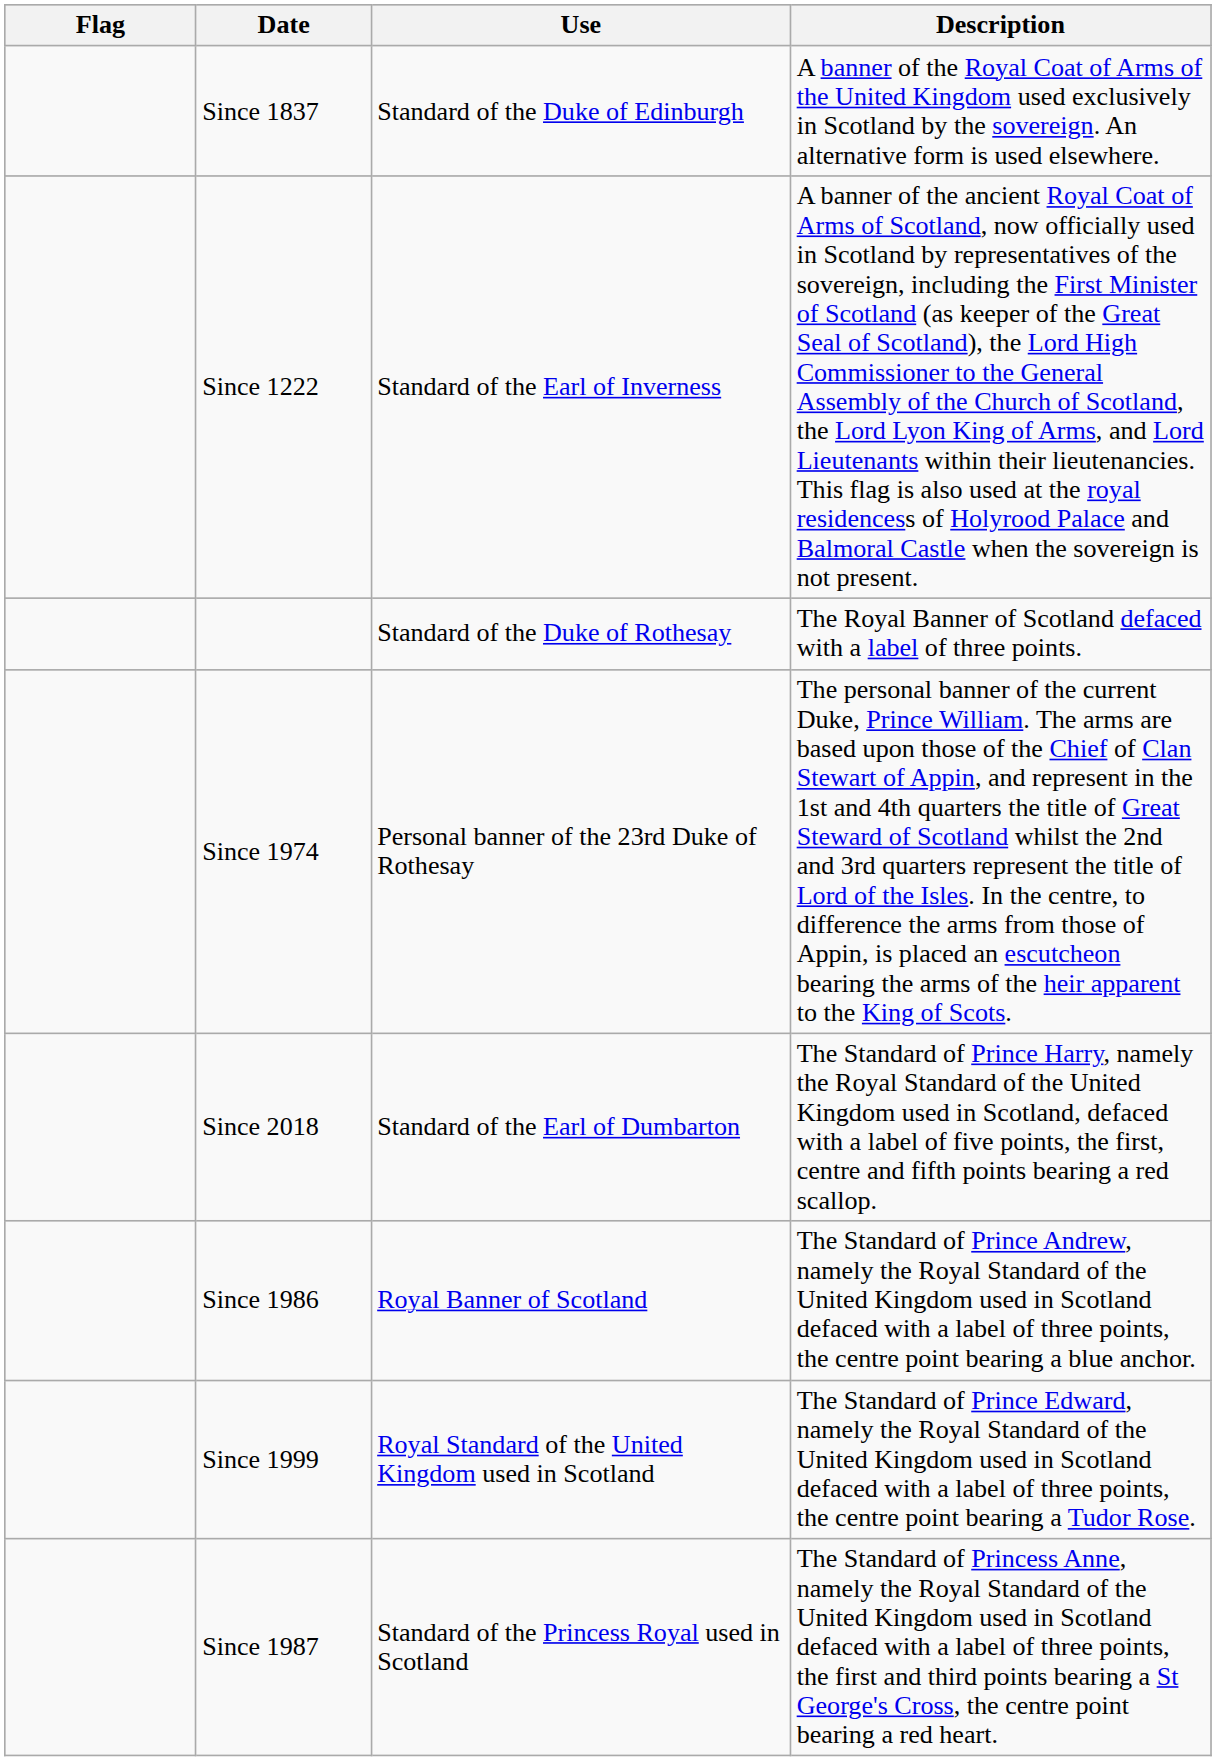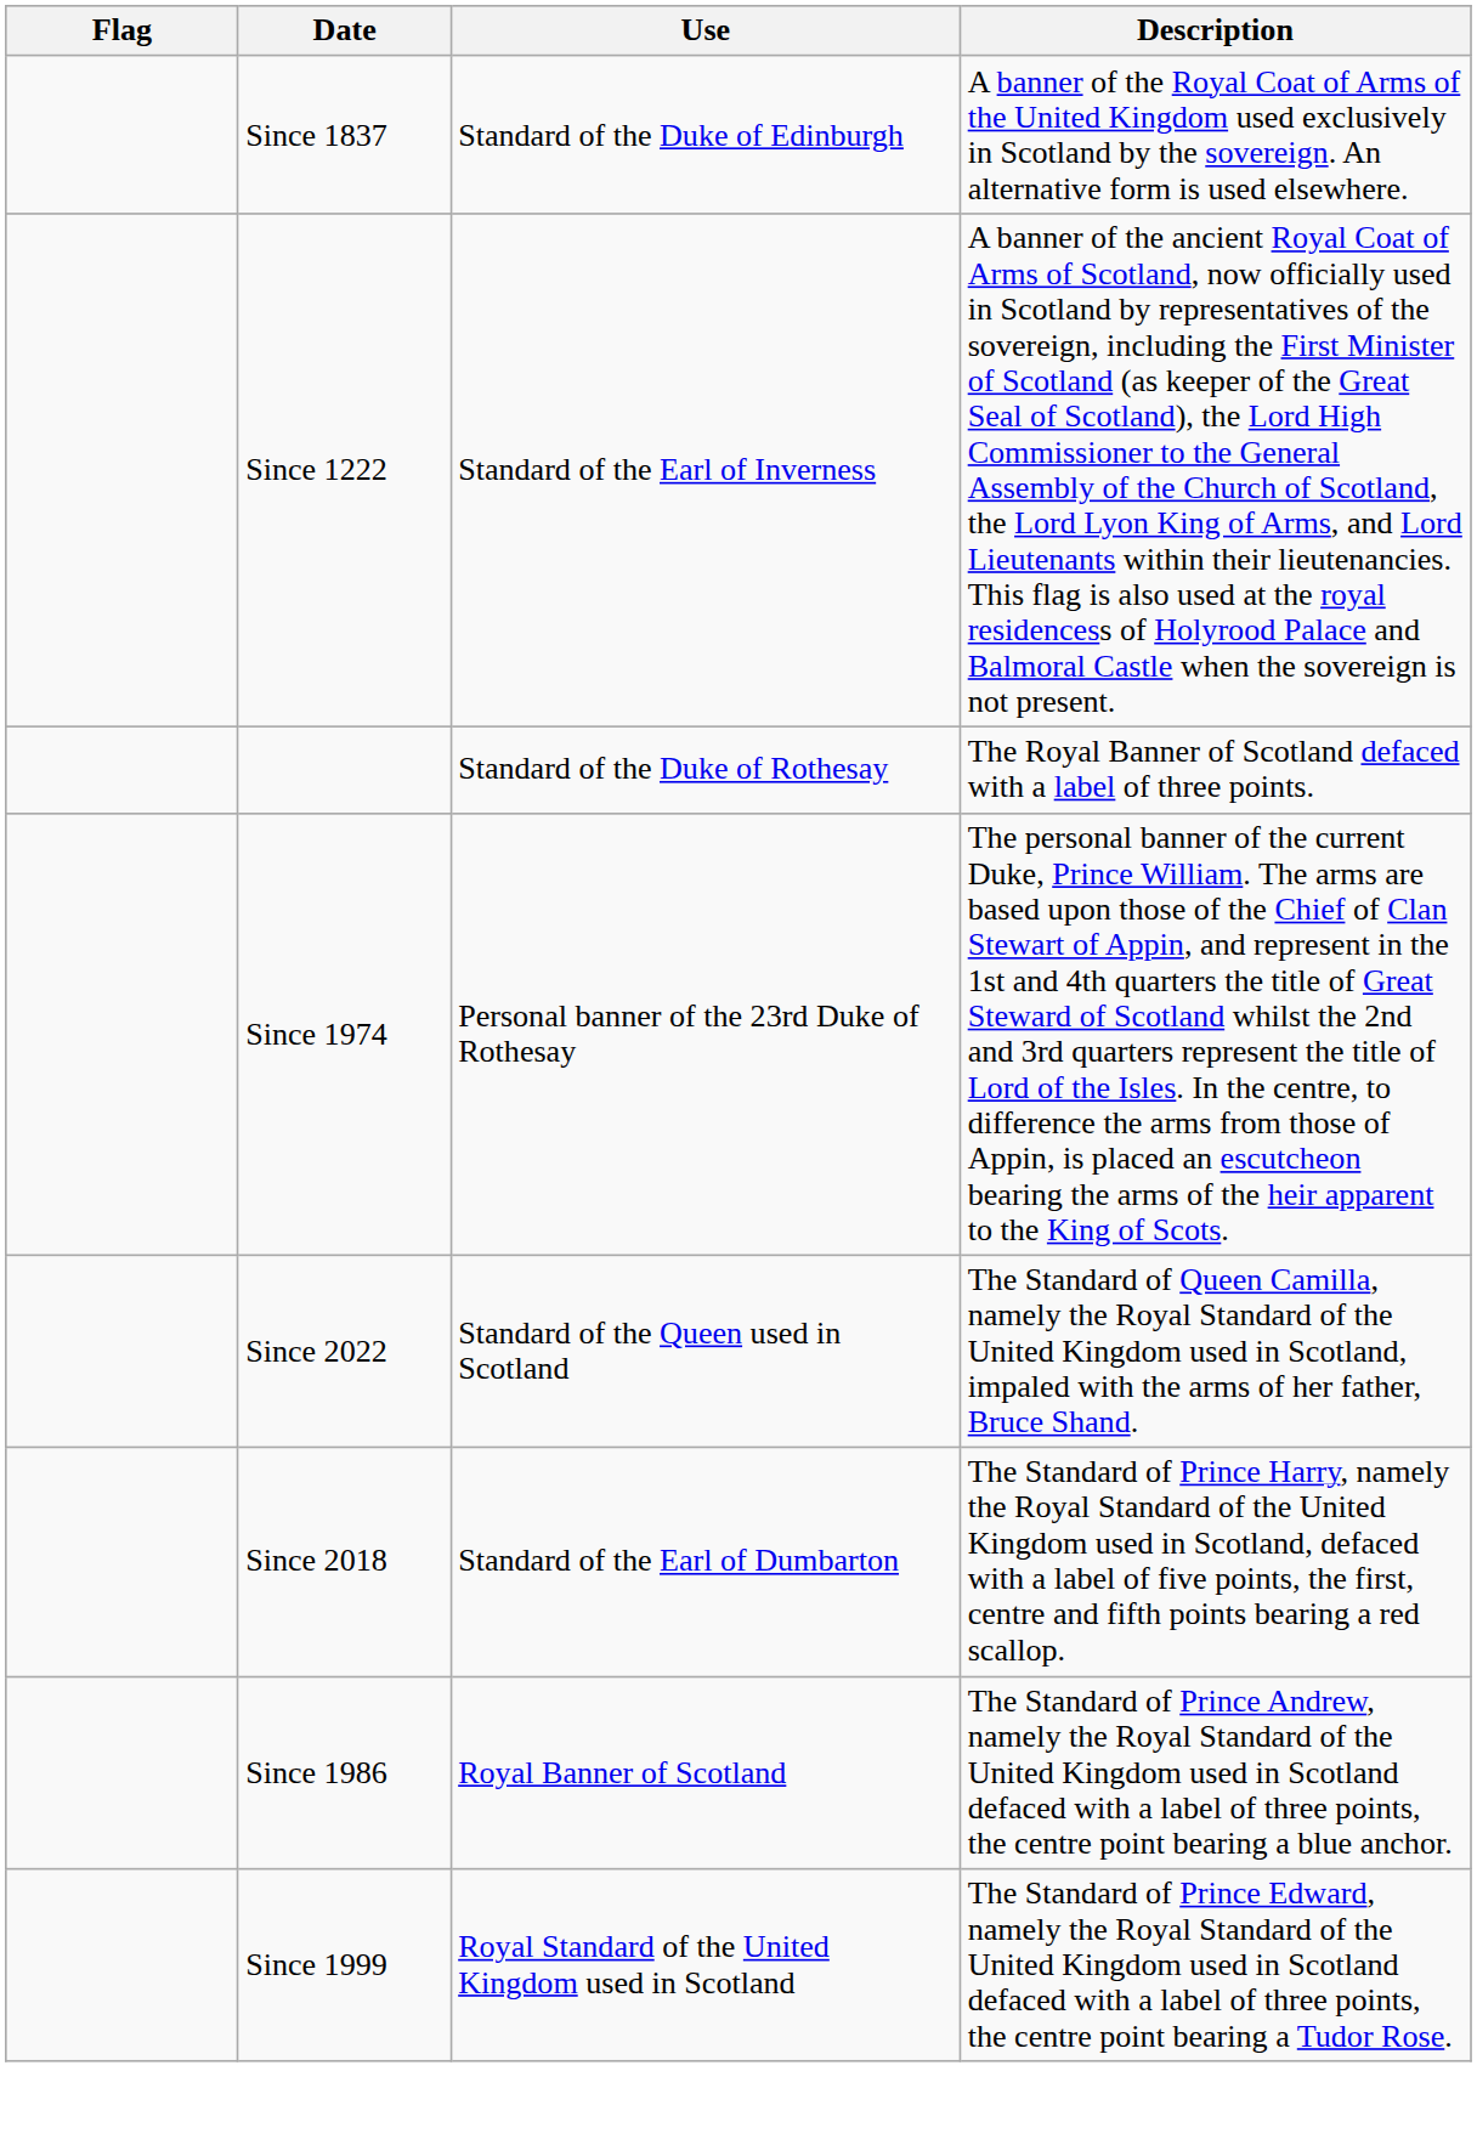+ row: Since 2022 | Standard of the Queen used in Scotland | The Standard of Queen Camilla, namely the Royal Standard of the United Kingdom used in Scotland, impaled with the arms of her father, Bruce Shand.
- row: Since 1987 | Standard of the Princess Royal used in Scotland | The Standard of Princess Anne, namely the Royal Standard of the United Kingdom used in Scotland defaced with a label of three points, the first and third points bearing a St George's Cross, the centre point bearing a red heart.
